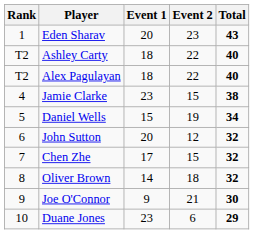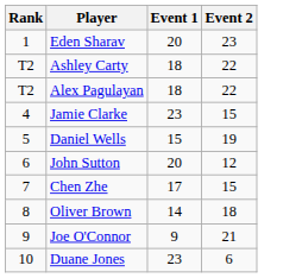- column: Total | 43 | 40 | 40 | 38 | 34 | 32 | 32 | 32 | 30 | 29
